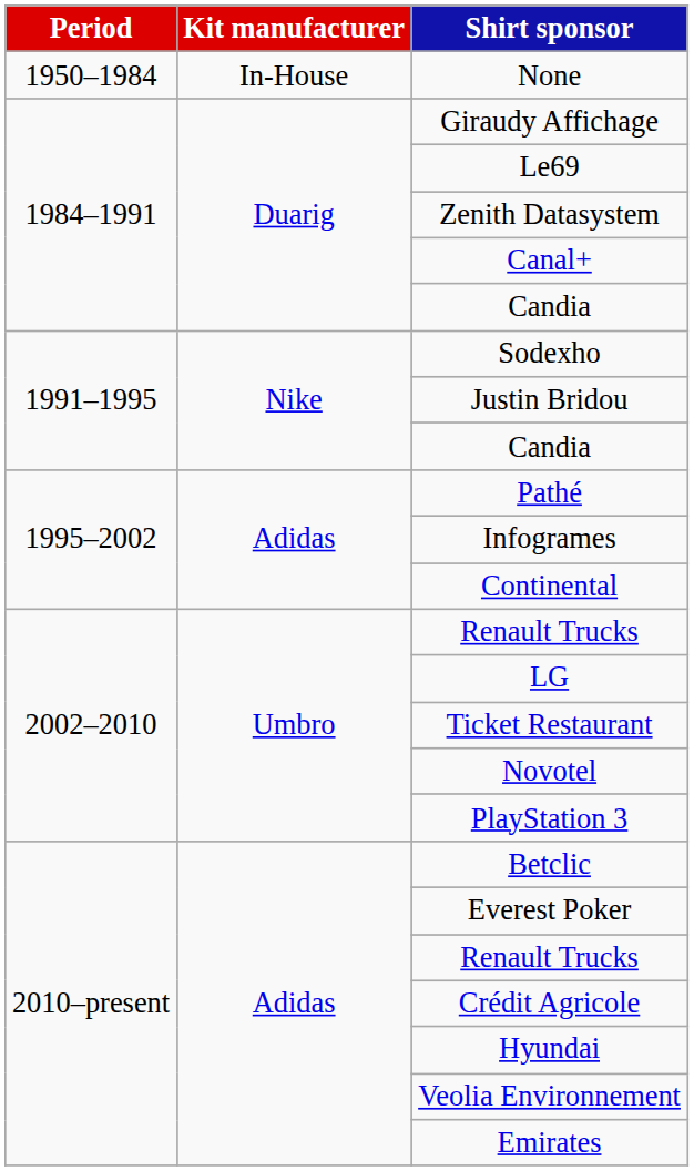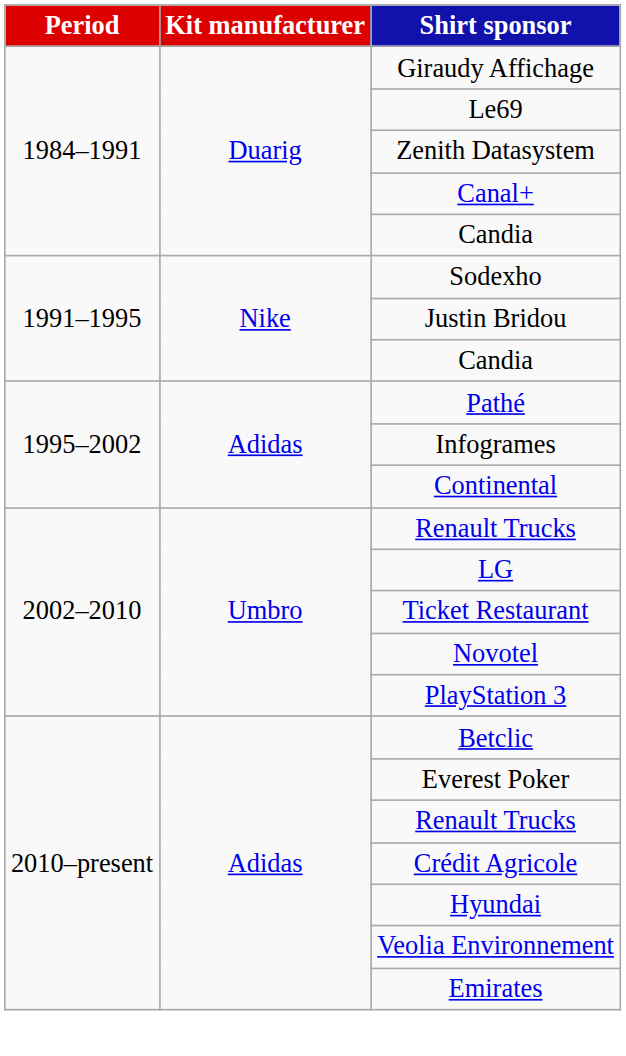- row: 1950–1984 | In-House | None
